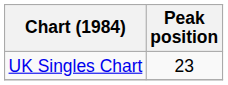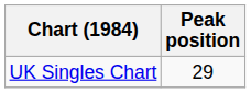UK Singles Chart | Peak position: 23 -> 29
